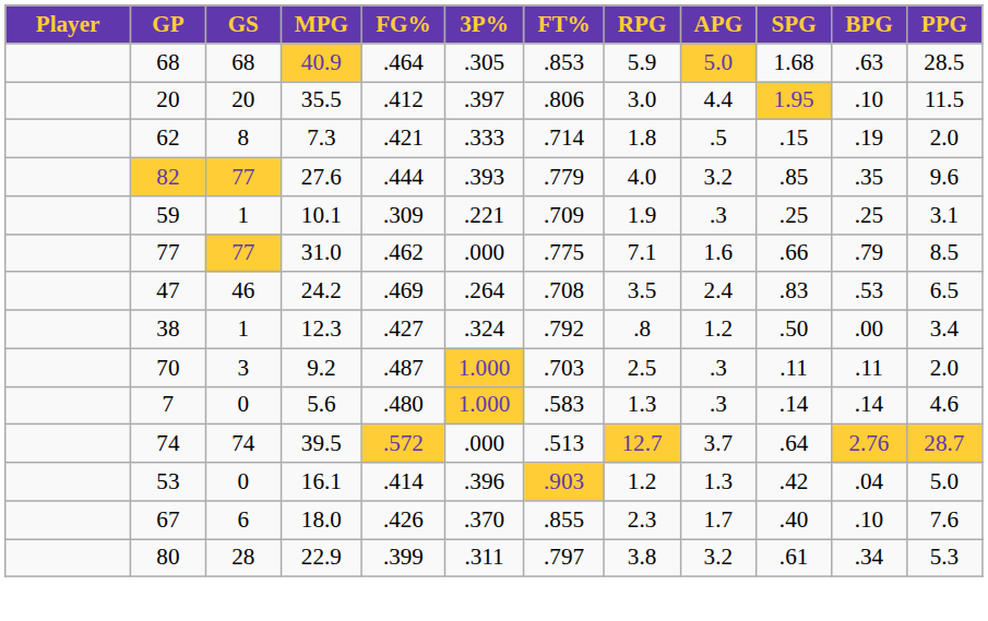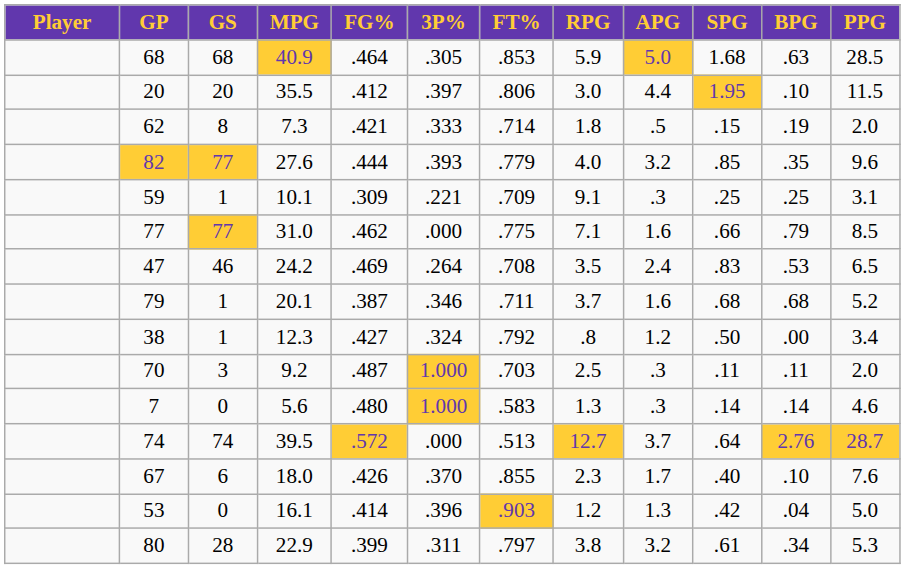59 | RPG: 1.9 -> 9.1
+ row: 79 | 1 | 20.1 | .387 | .346 | .711 | 3.7 | 1.6 | .68 | .68 | 5.2
rows swapped: 53 <-> 67
